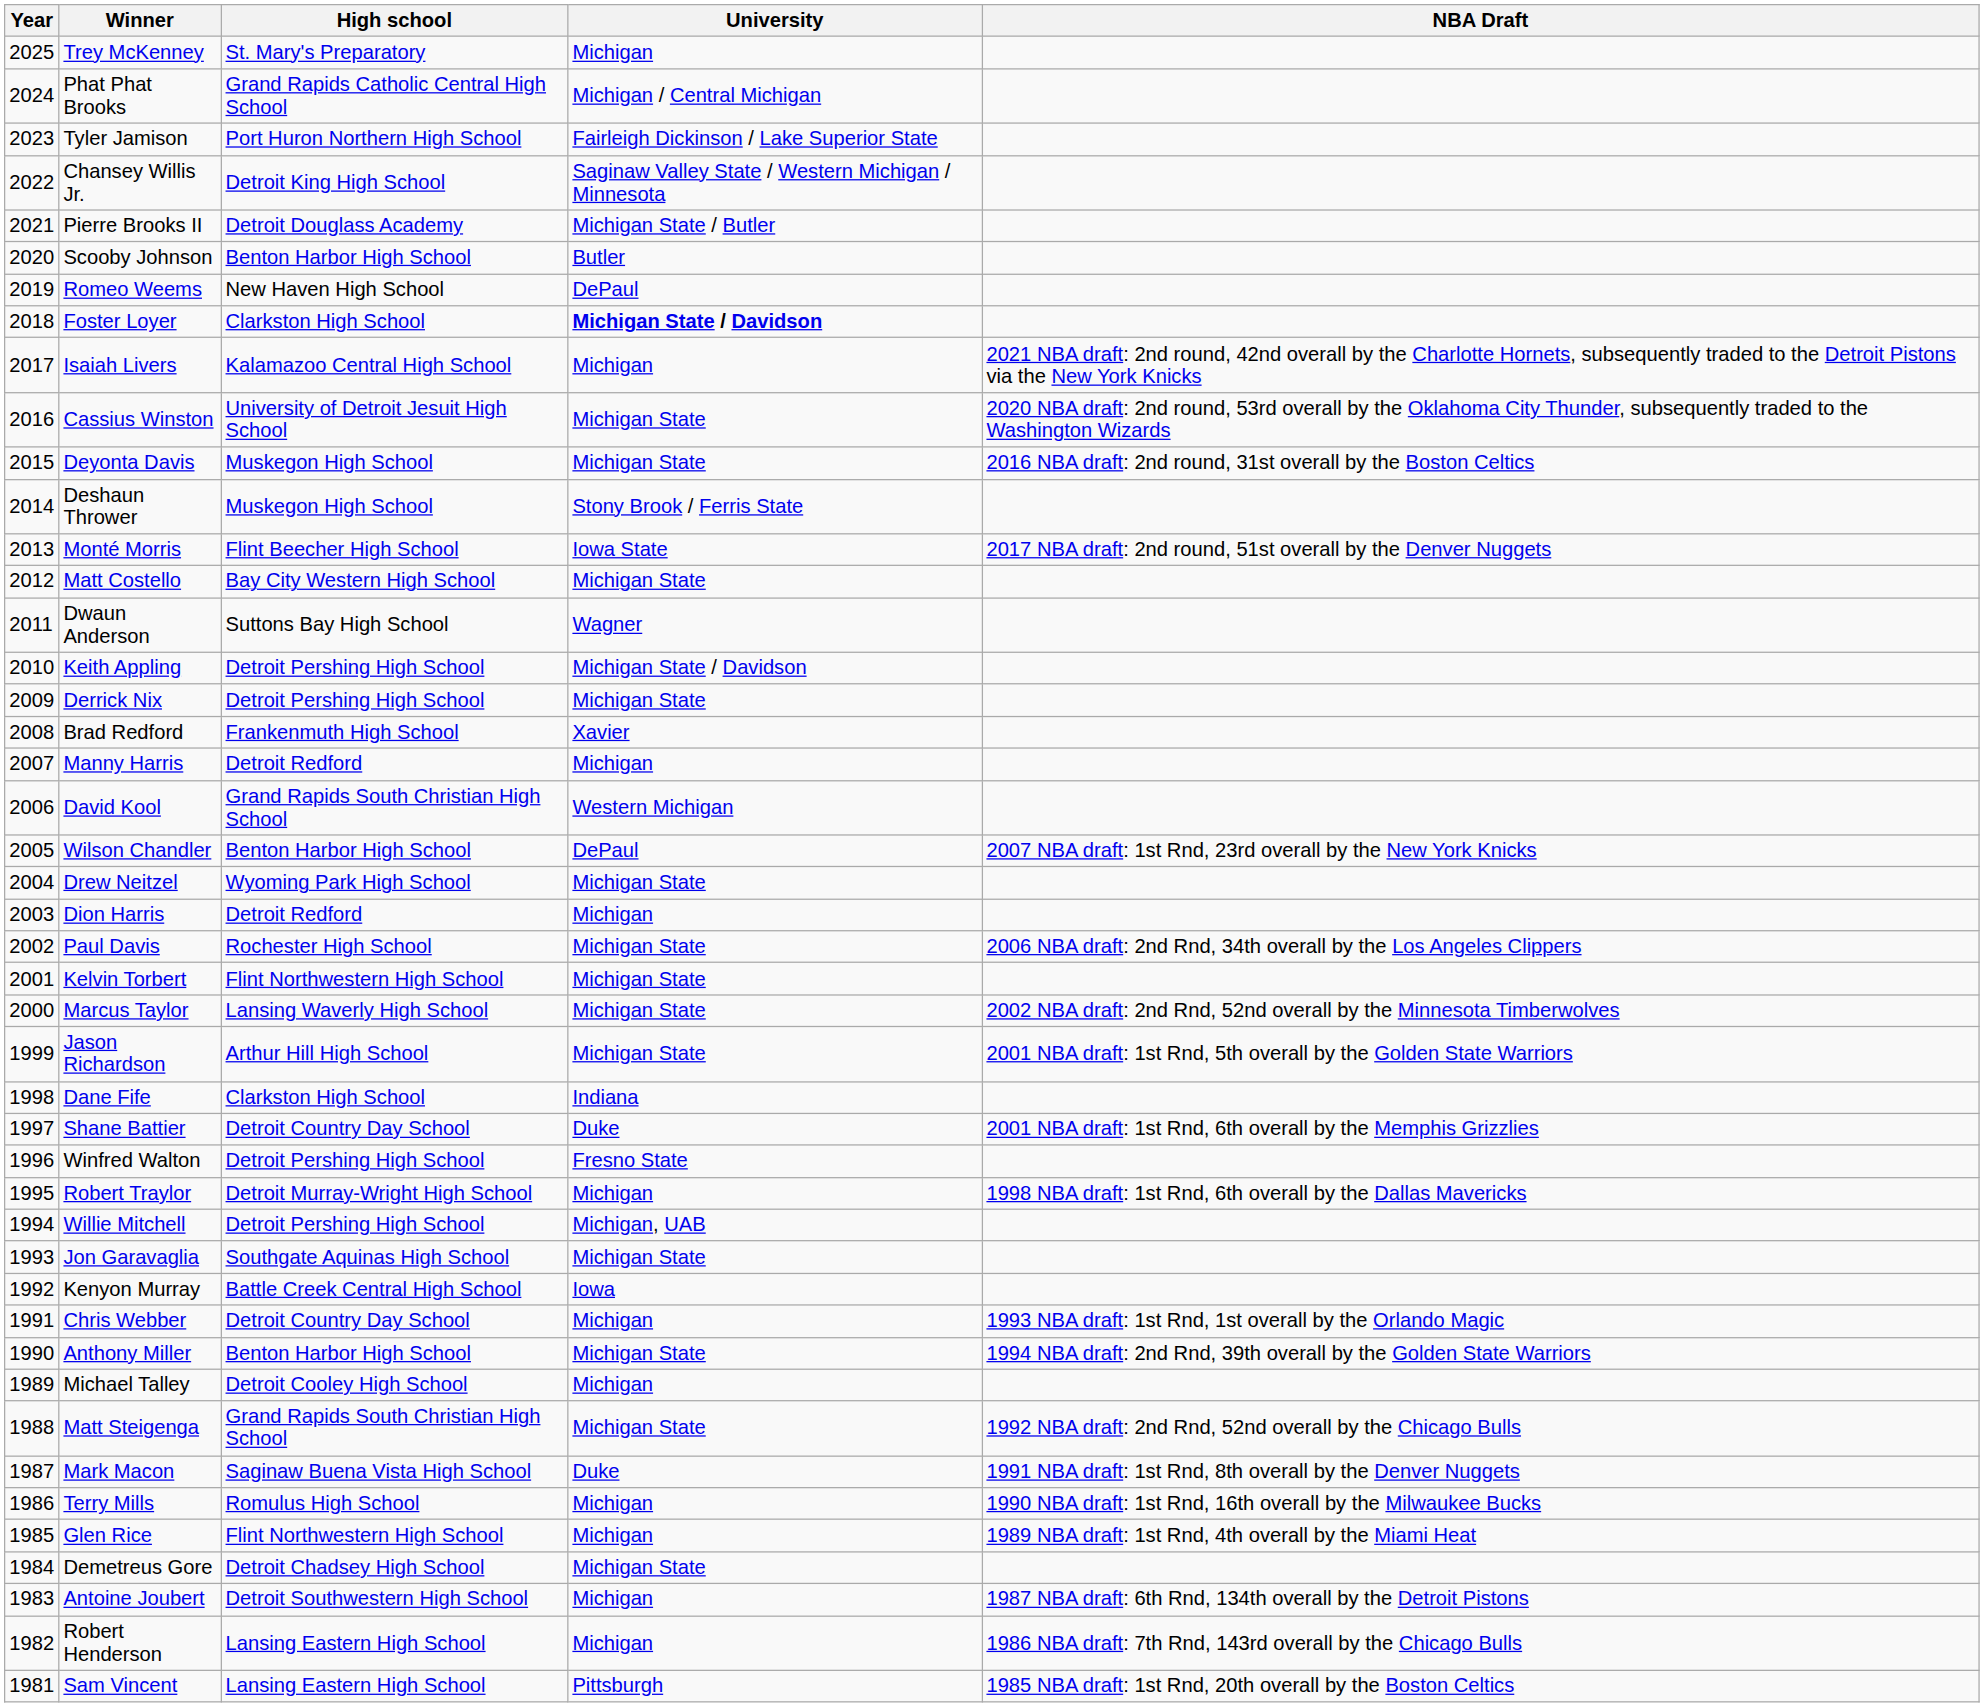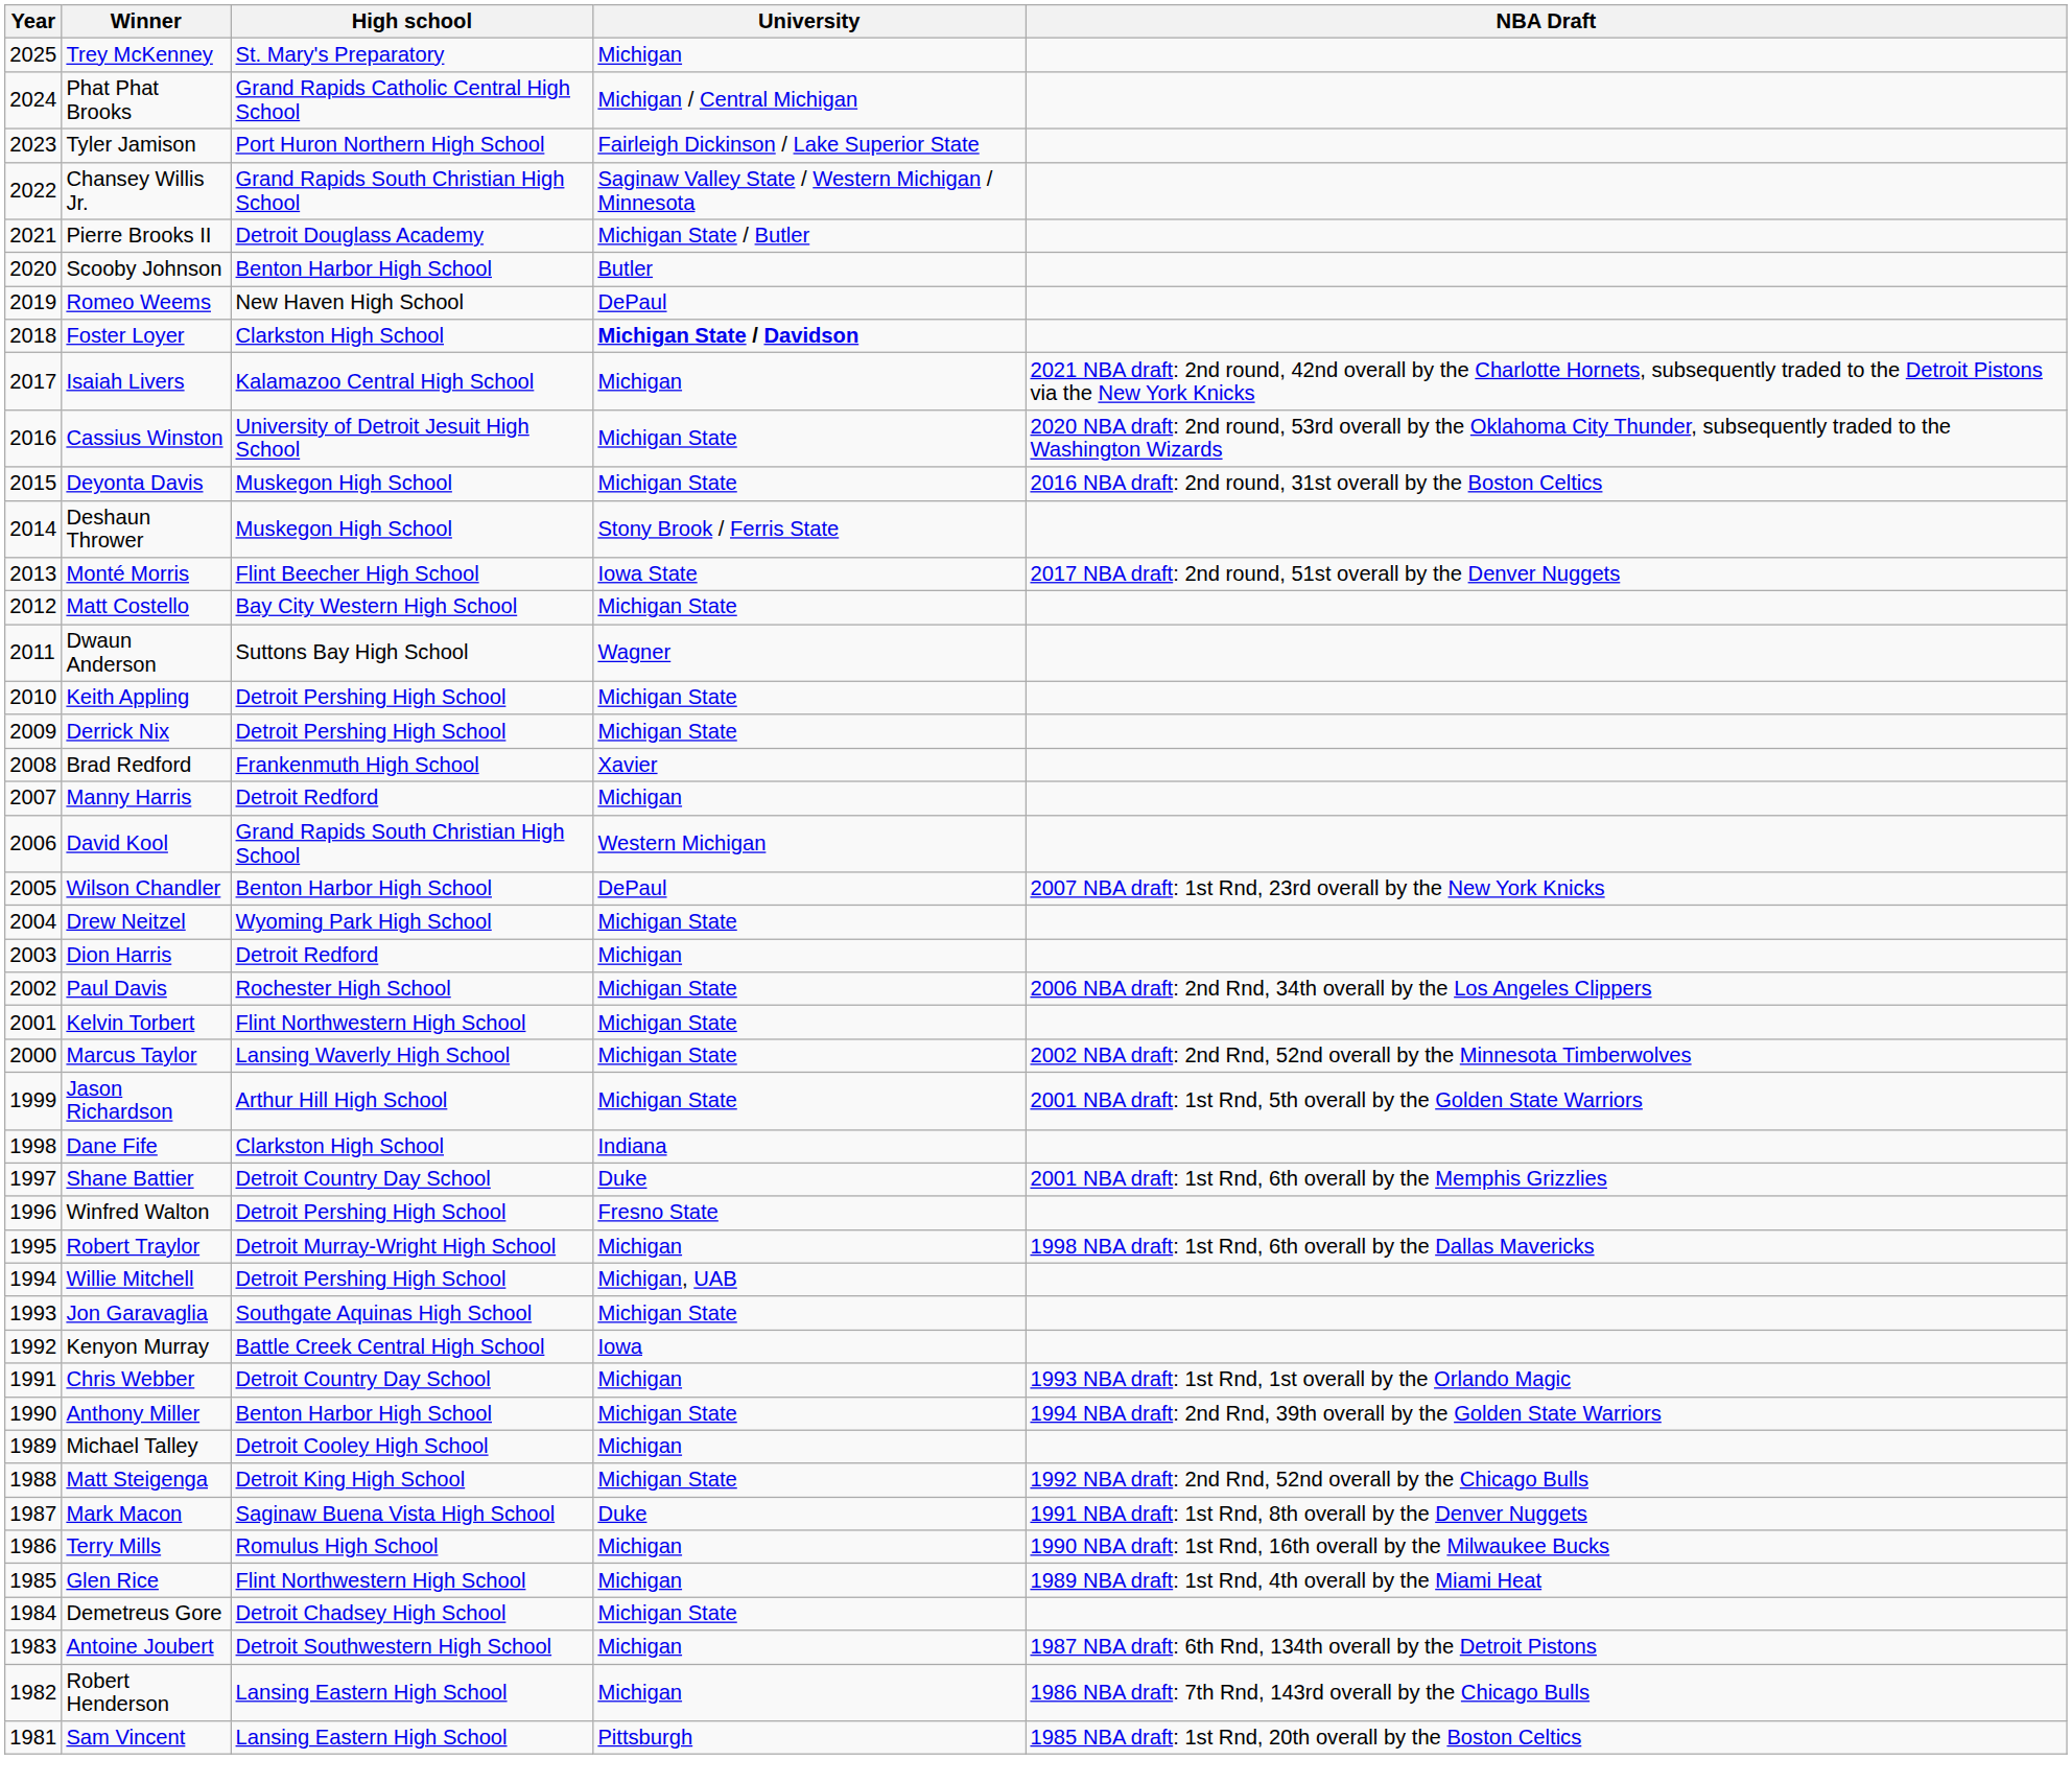Chansey Willis Jr. | High school: Detroit King High School -> Grand Rapids South Christian High School
Keith Appling | University: Michigan State / Davidson -> Michigan State
Matt Steigenga | High school: Grand Rapids South Christian High School -> Detroit King High School
